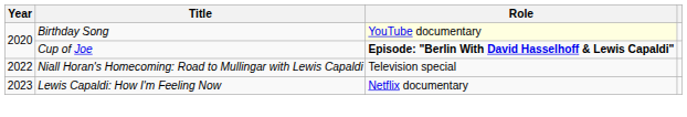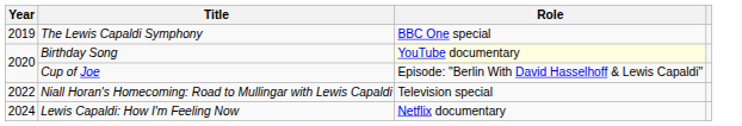+ row: 2019 | The Lewis Capaldi Symphony | BBC One special
Cup of Joe | Role: bold -> normal
Lewis Capaldi: How I'm Feeling Now | Year: 2023 -> 2024
